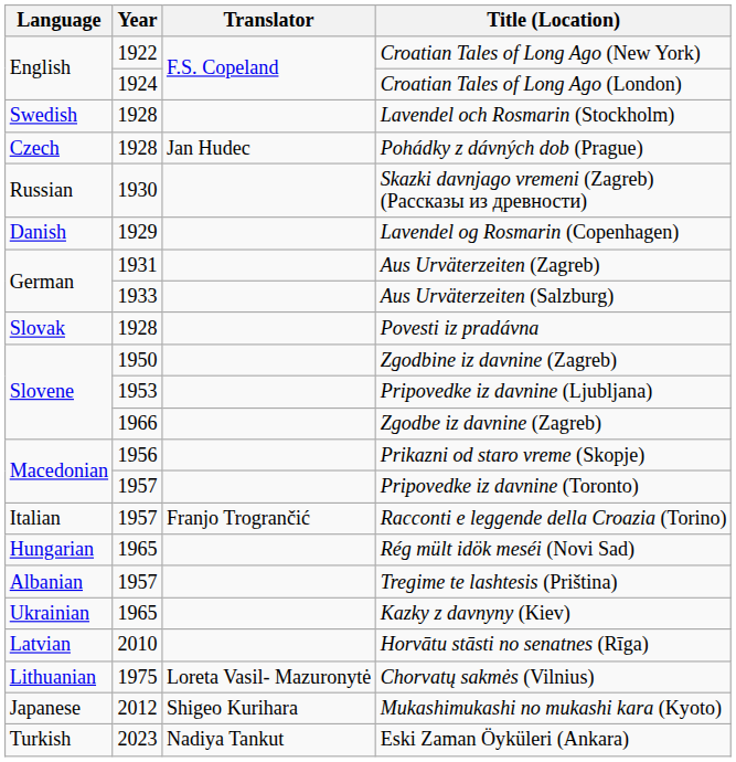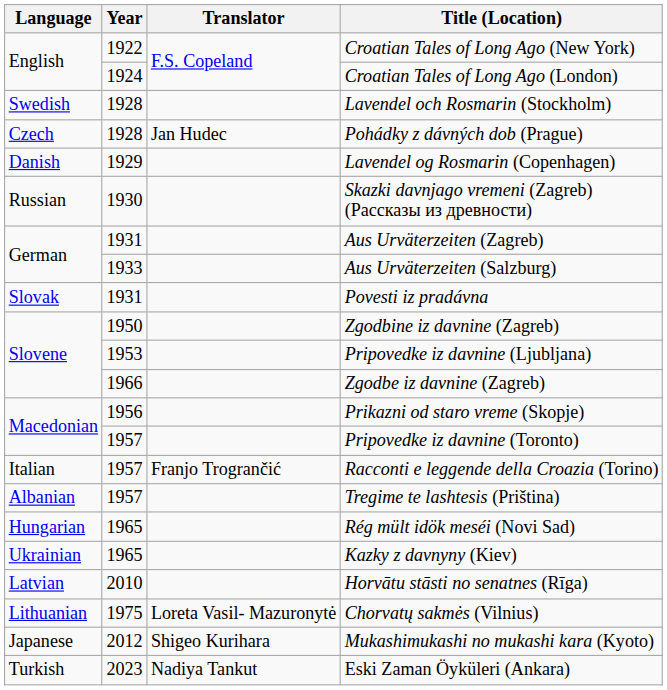rows swapped: Lavendel og Rosmarin (Copenhagen) <-> Skazki davnjago vremeni (Zagreb) (Рассказы из древности)
Povesti iz pradávna | Year: 1928 -> 1931
rows swapped: Tregime te lashtesis (Priština) <-> Rég mült idök meséi (Novi Sad)
